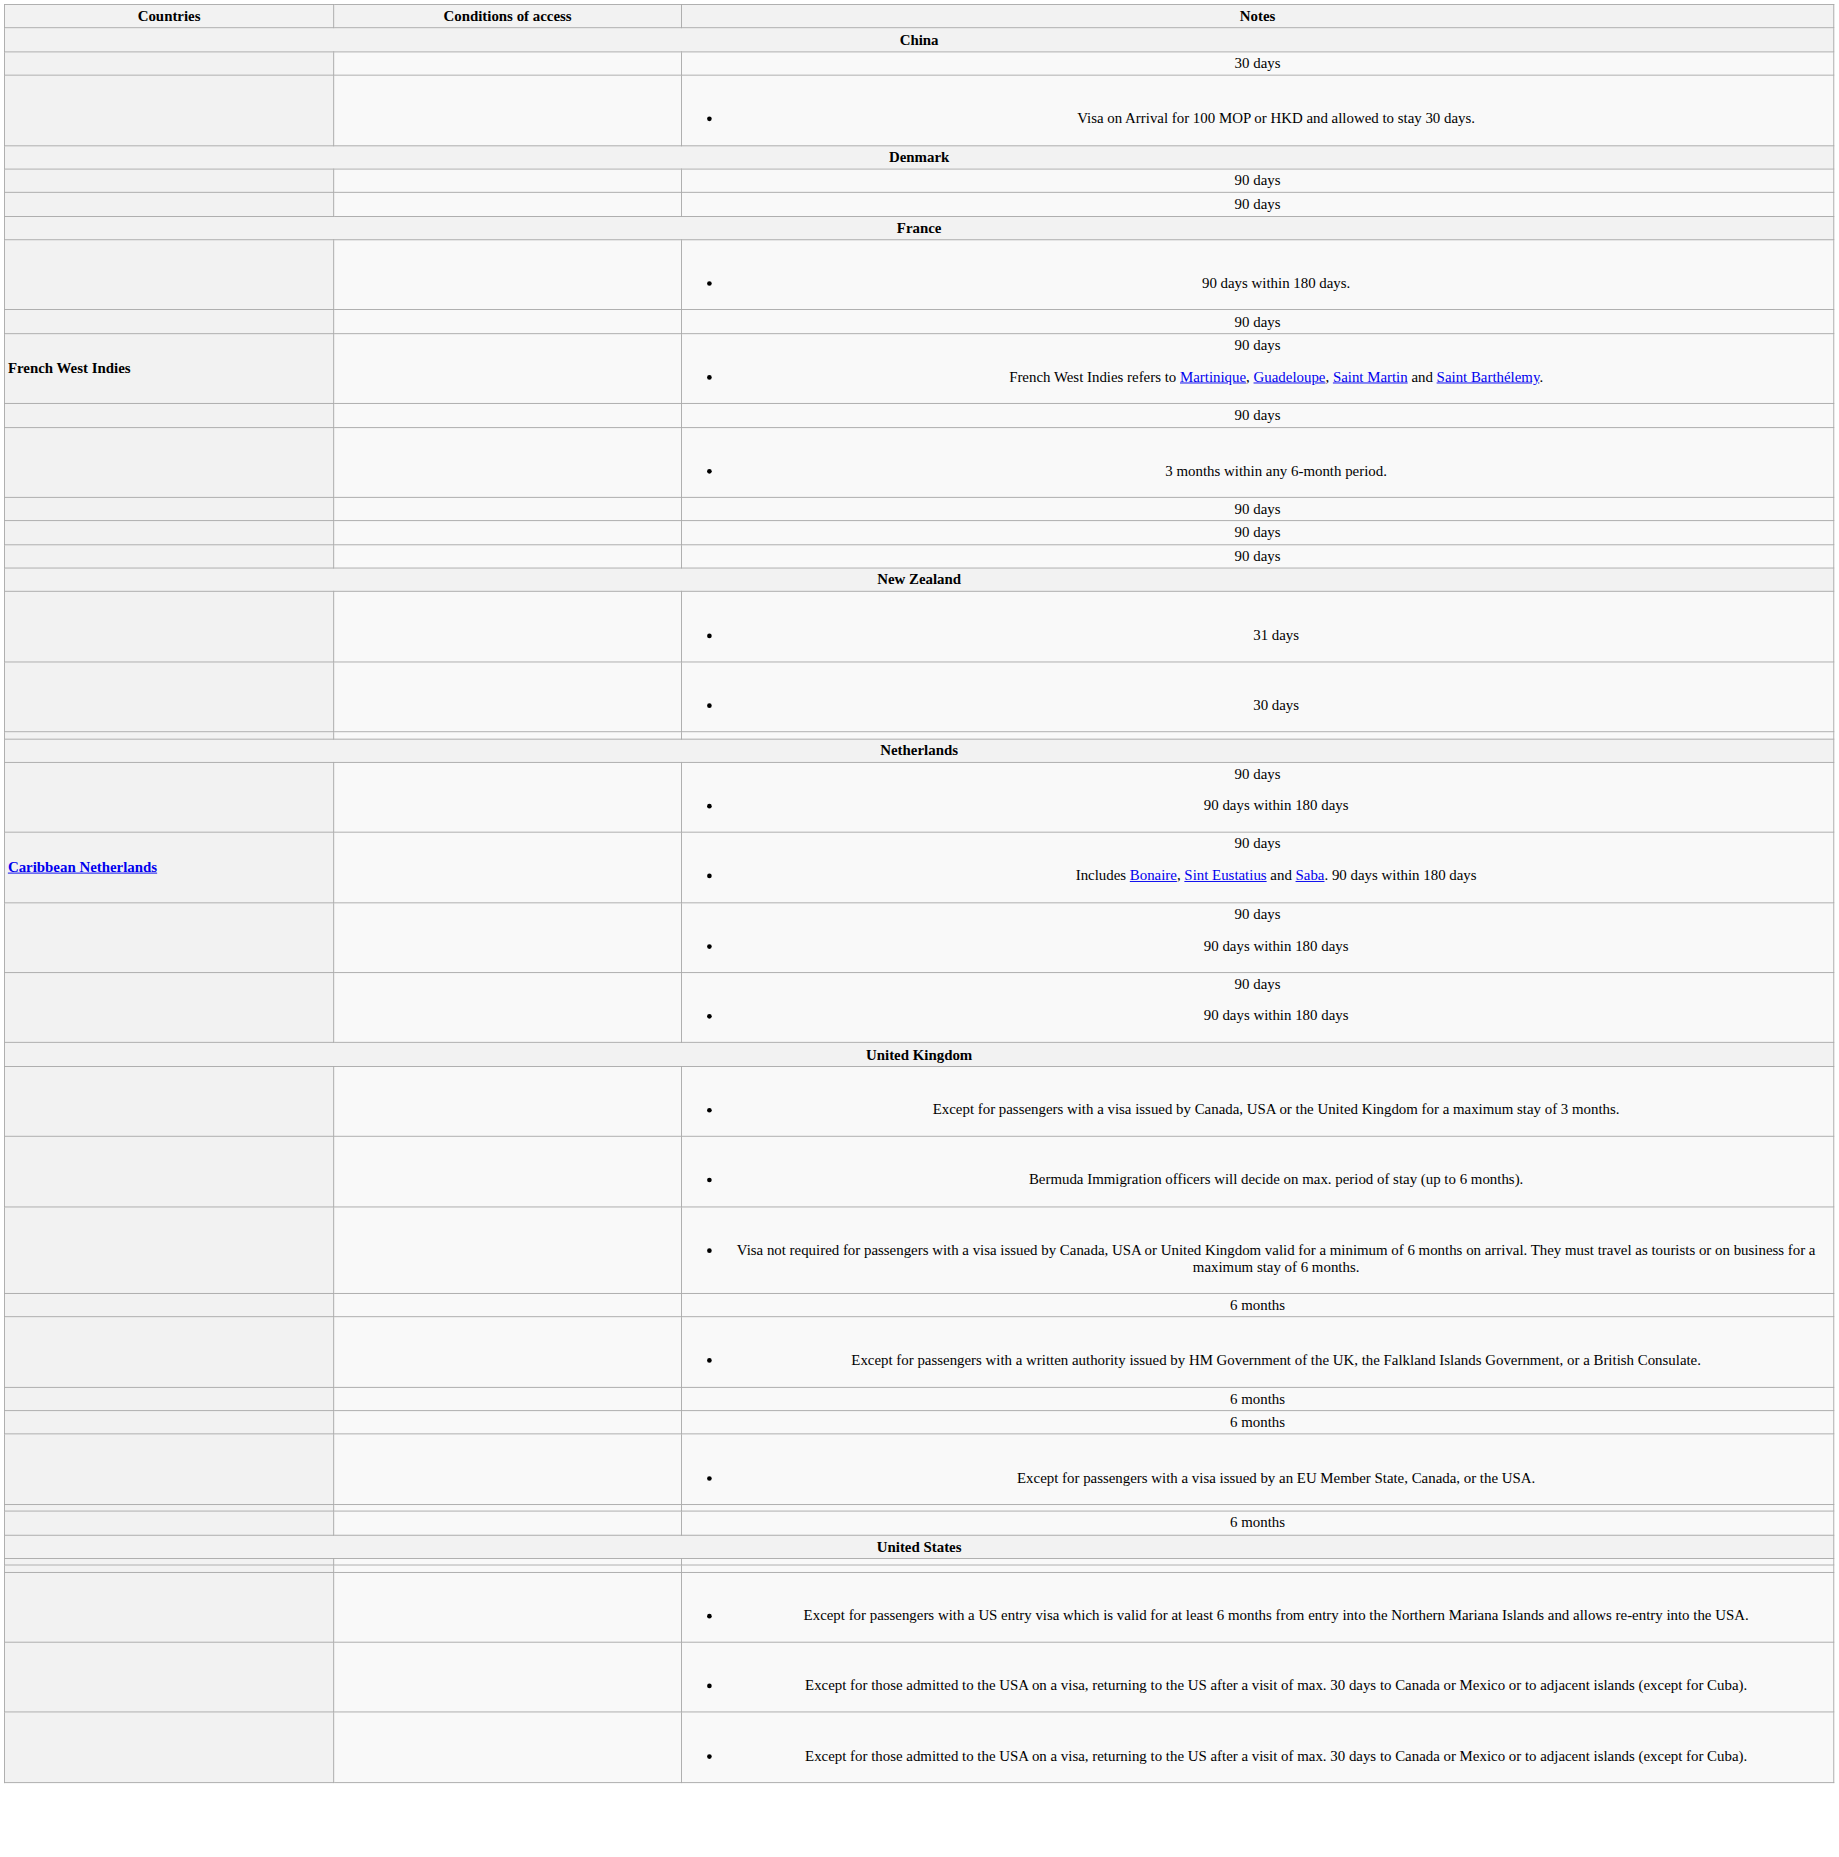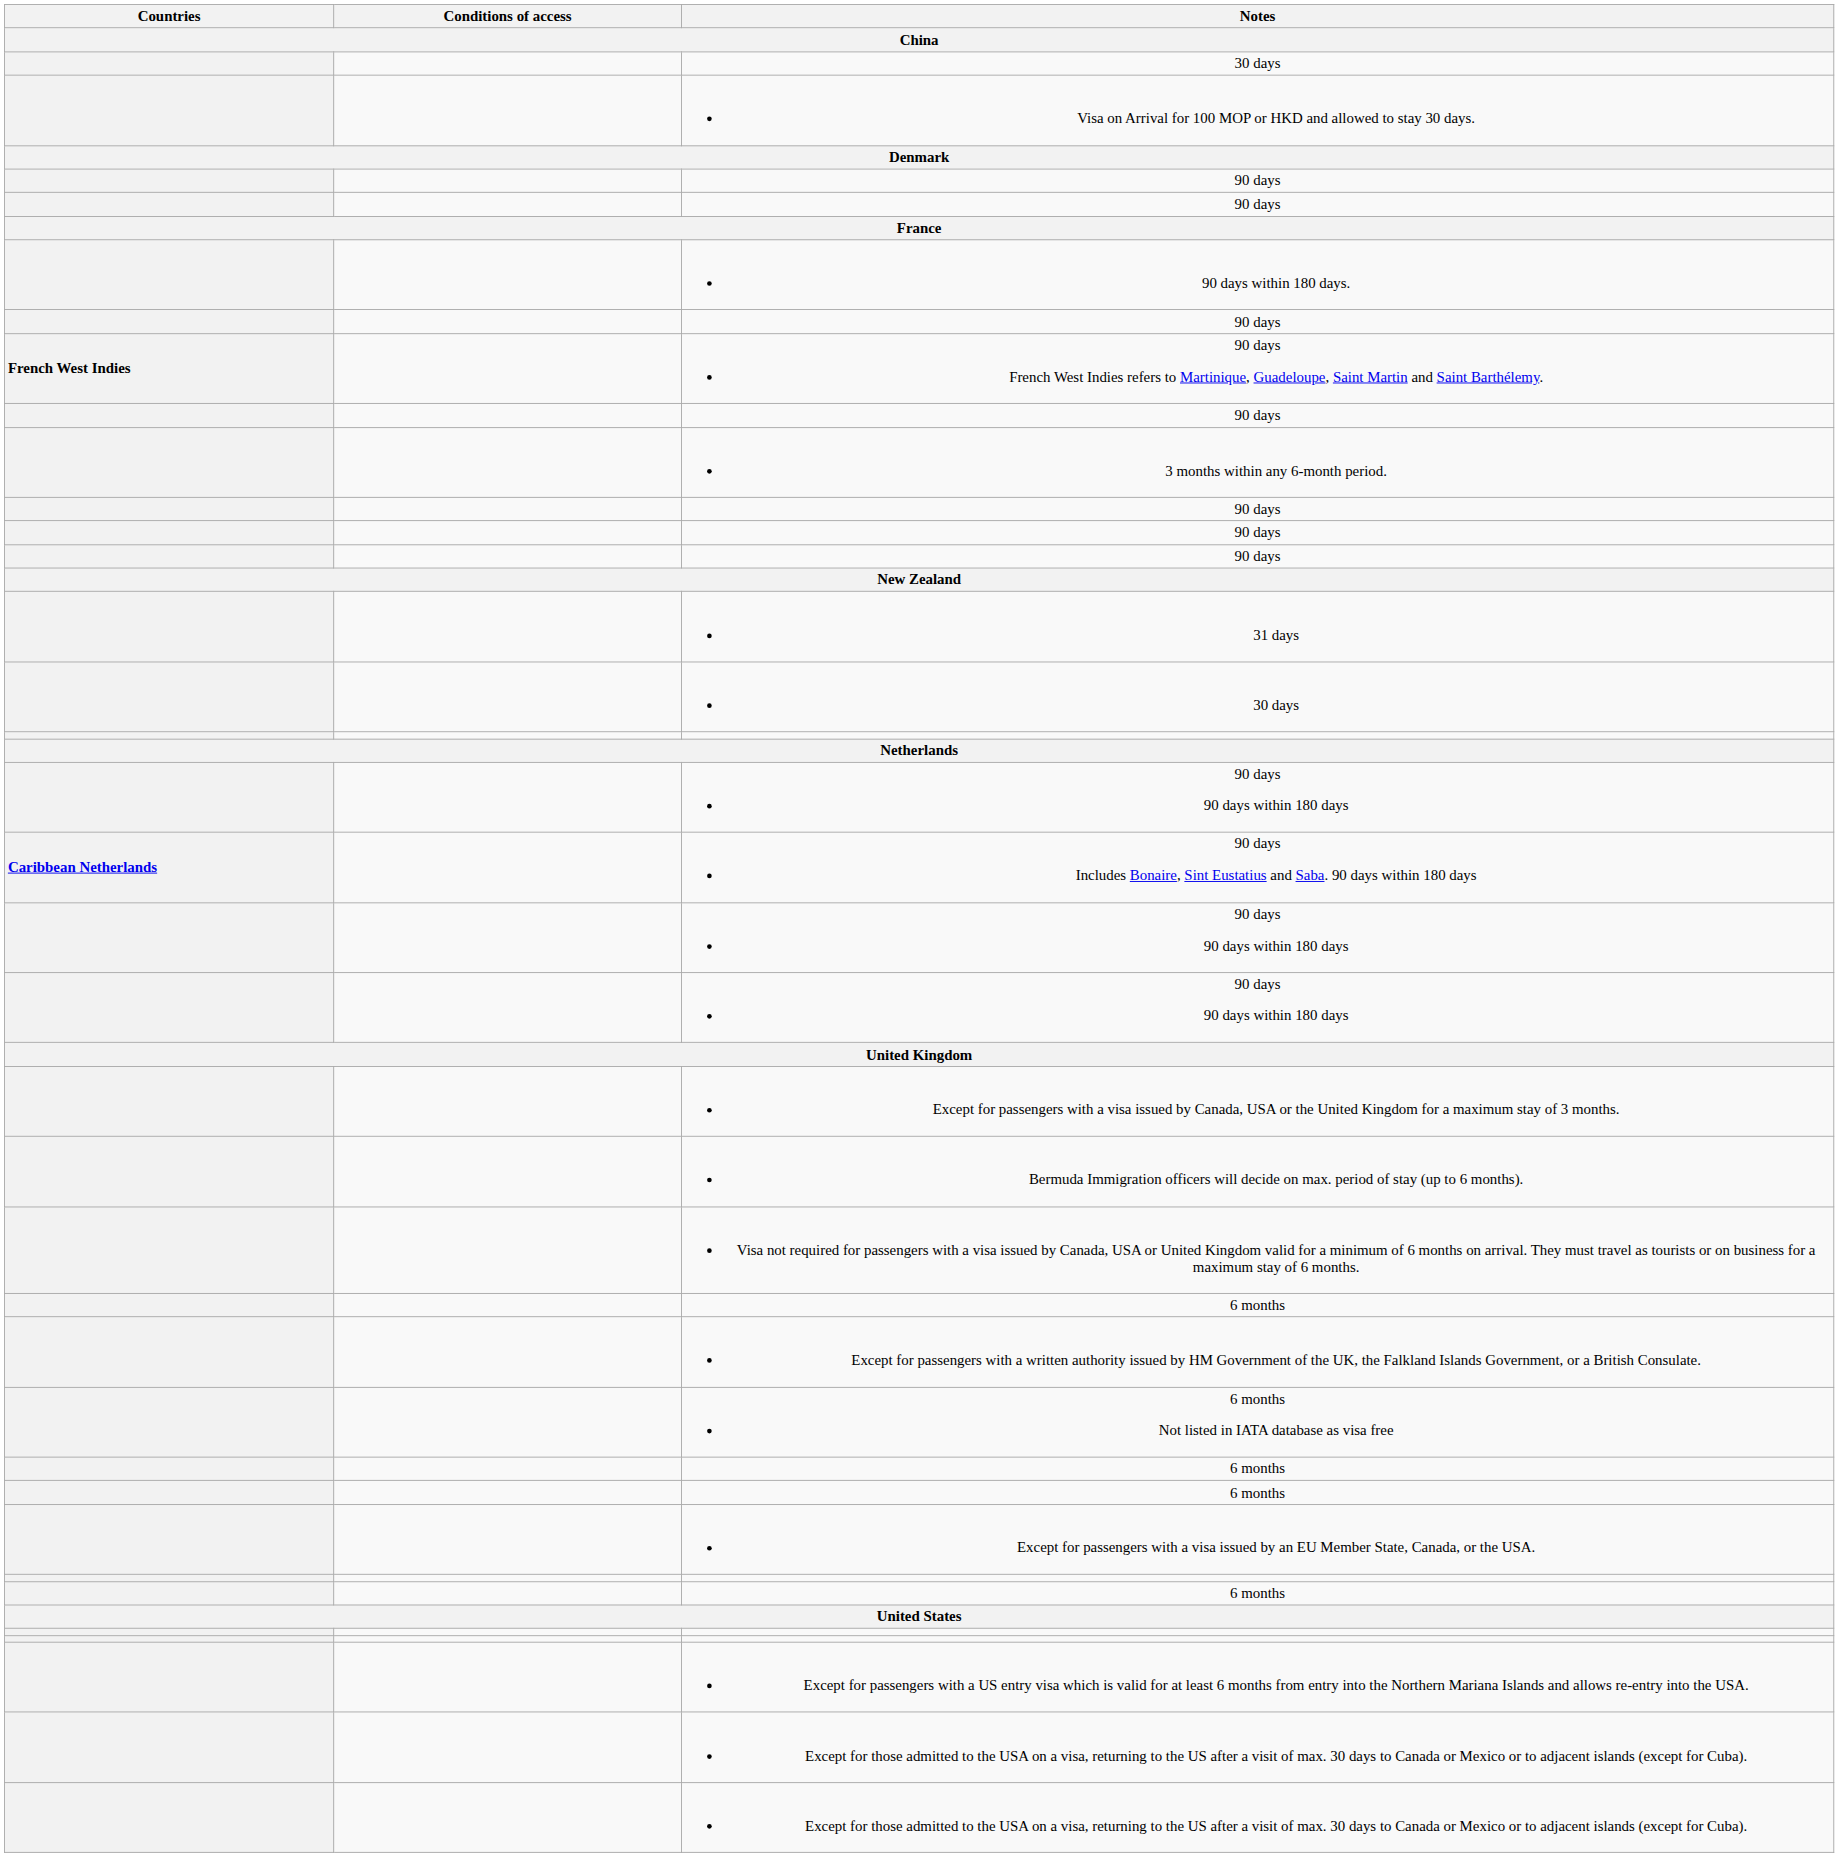+ row: 6 months Not listed in IATA database as visa free
